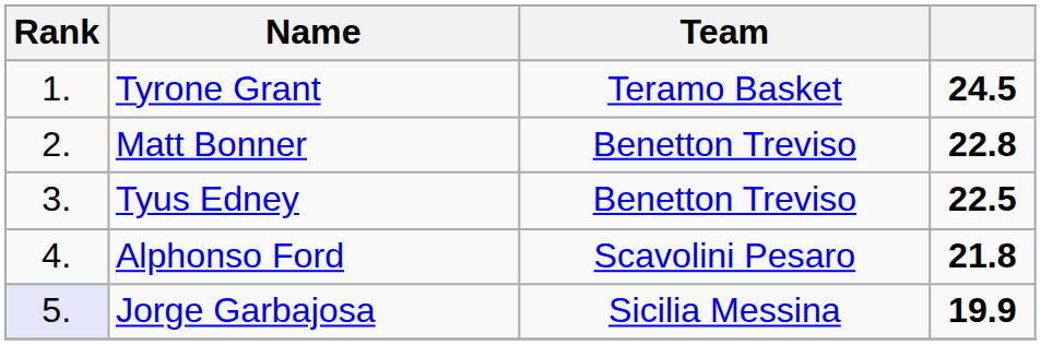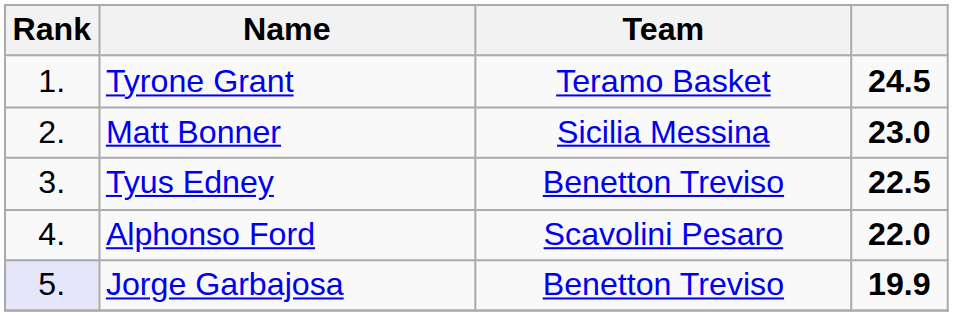Matt Bonner | Team: Benetton Treviso -> Sicilia Messina
Matt Bonner | column 4: 22.8 -> 23.0
Alphonso Ford | column 4: 21.8 -> 22.0
Jorge Garbajosa | Team: Sicilia Messina -> Benetton Treviso
